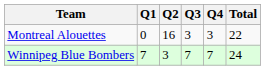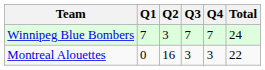rows swapped: Montreal Alouettes <-> Winnipeg Blue Bombers
